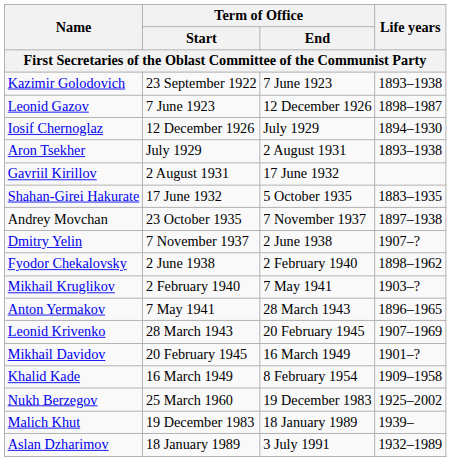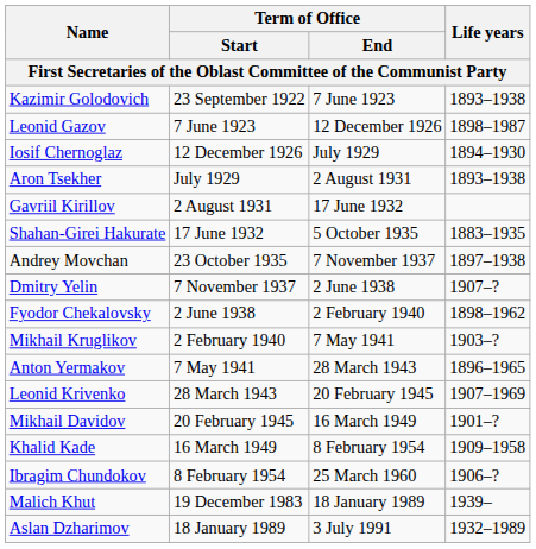+ row: Ibragim Chundokov | 8 February 1954 | 25 March 1960 | 1906–?
- row: Nukh Berzegov | 25 March 1960 | 19 December 1983 | 1925–2002
